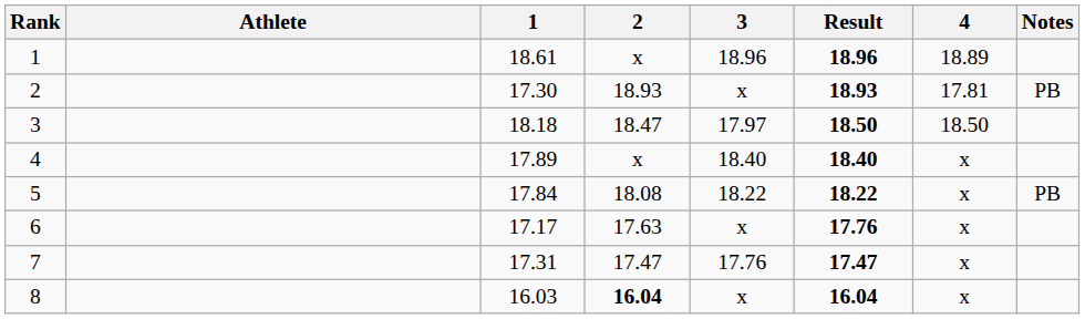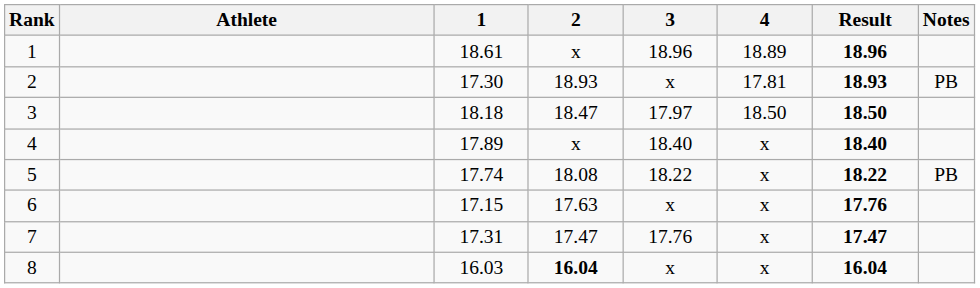columns swapped: 4 <-> Result
5 | 1: 17.84 -> 17.74
6 | 1: 17.17 -> 17.15
